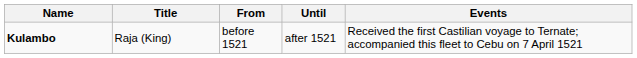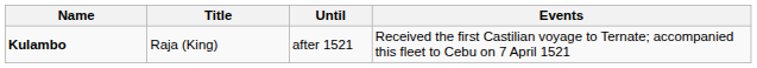- column: From | before 1521
